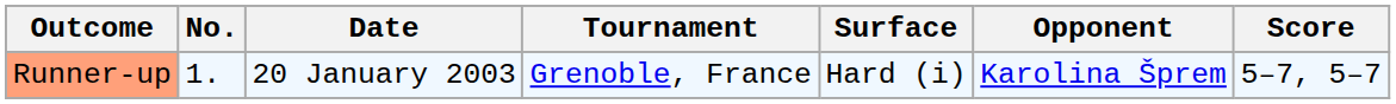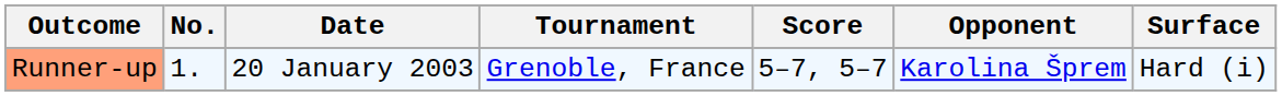columns swapped: Surface <-> Score
